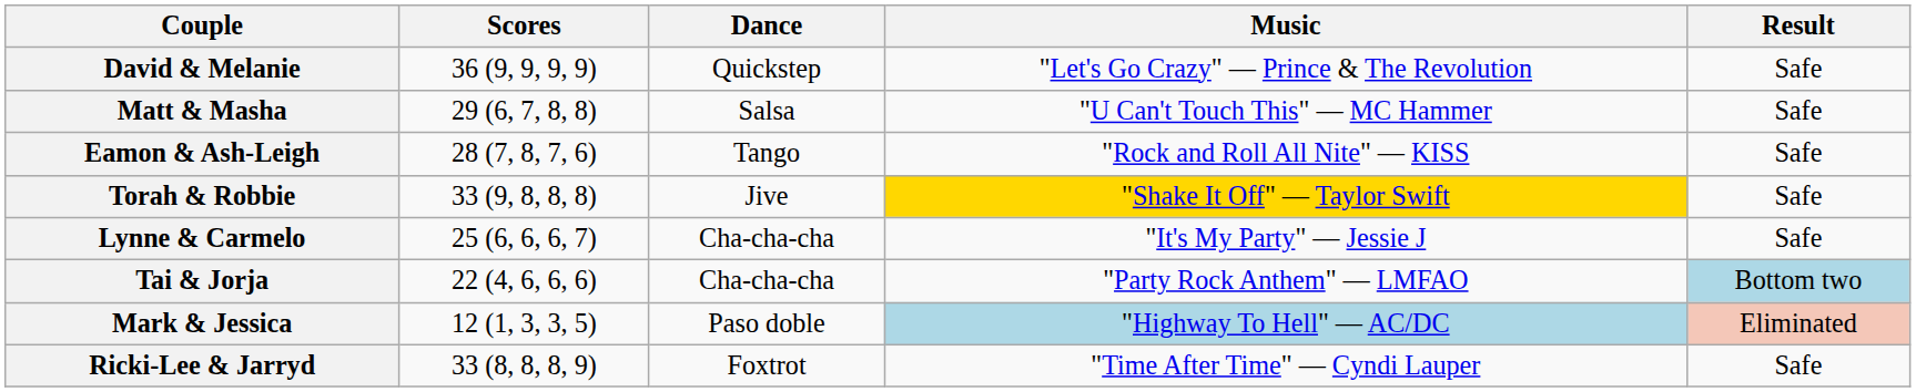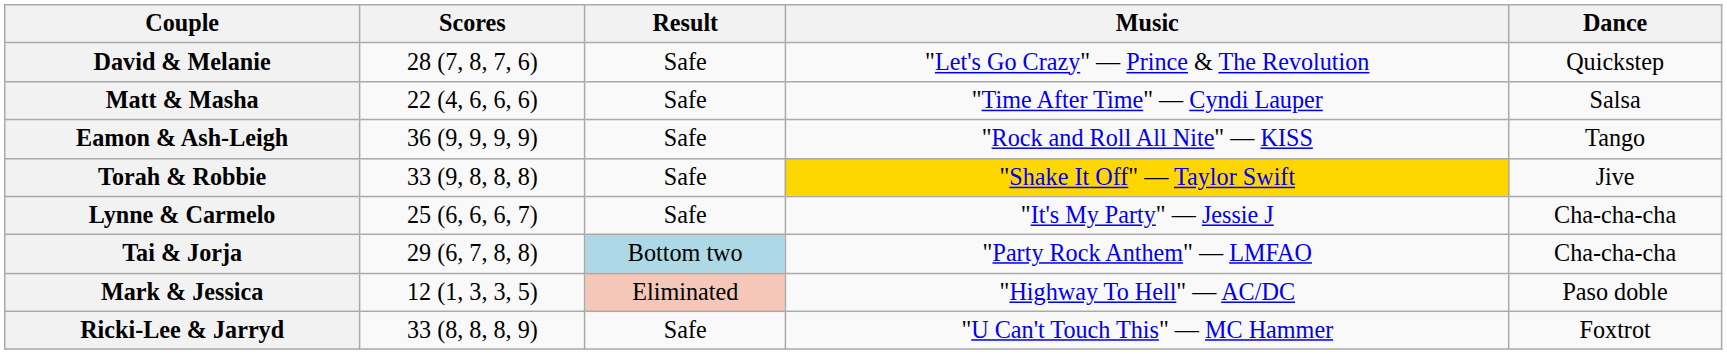columns swapped: Dance <-> Result
David & Melanie | Scores: 36 (9, 9, 9, 9) -> 28 (7, 8, 7, 6)
Matt & Masha | Scores: 29 (6, 7, 8, 8) -> 22 (4, 6, 6, 6)
Matt & Masha | Music: "U Can't Touch This" — MC Hammer -> "Time After Time" — Cyndi Lauper
Eamon & Ash-Leigh | Scores: 28 (7, 8, 7, 6) -> 36 (9, 9, 9, 9)
Tai & Jorja | Scores: 22 (4, 6, 6, 6) -> 29 (6, 7, 8, 8)
Mark & Jessica | Music: lightblue background -> no background
Ricki-Lee & Jarryd | Music: "Time After Time" — Cyndi Lauper -> "U Can't Touch This" — MC Hammer
